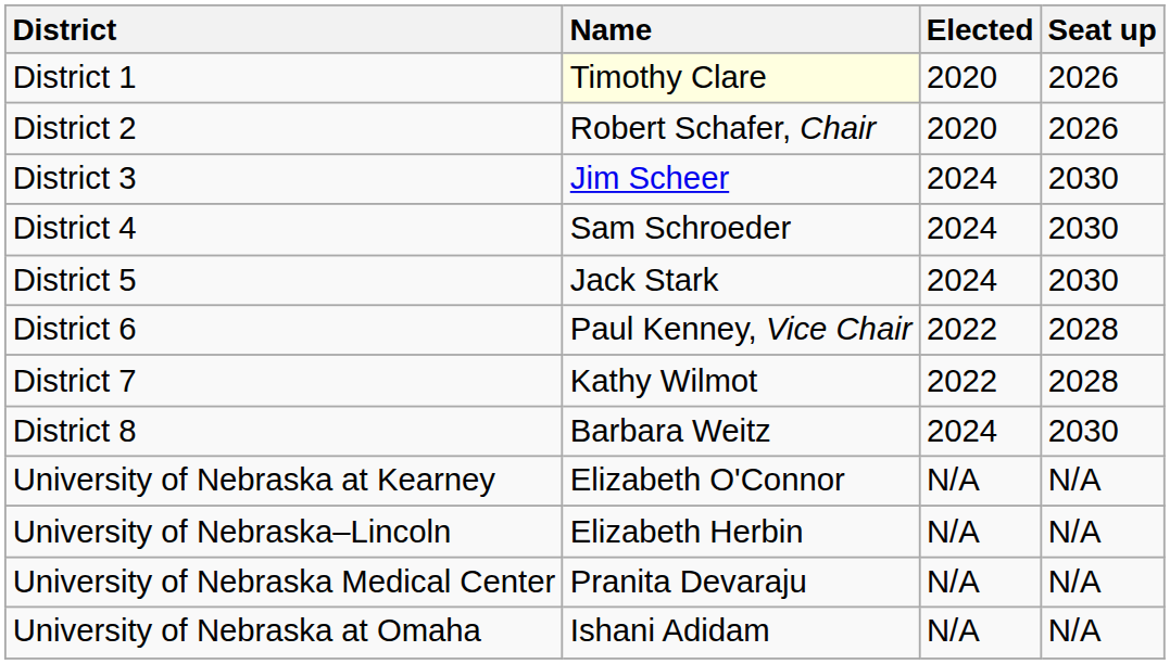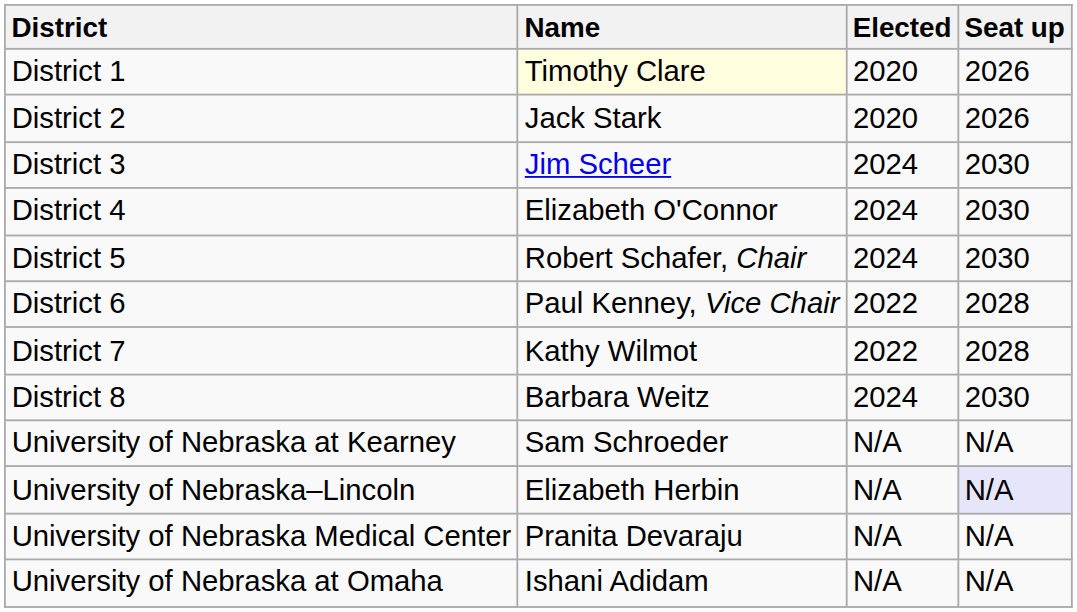District 2 | Name: Robert Schafer, Chair -> Jack Stark
District 4 | Name: Sam Schroeder -> Elizabeth O'Connor
District 5 | Name: Jack Stark -> Robert Schafer, Chair
University of Nebraska at Kearney | Name: Elizabeth O'Connor -> Sam Schroeder
University of Nebraska–Lincoln | Seat up: no background -> lavender background
